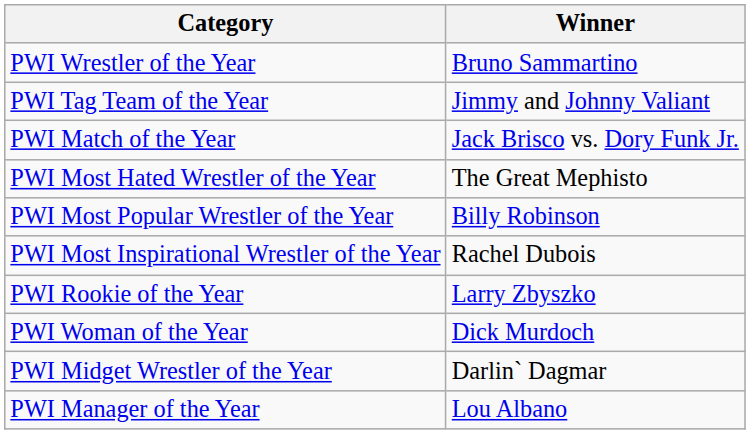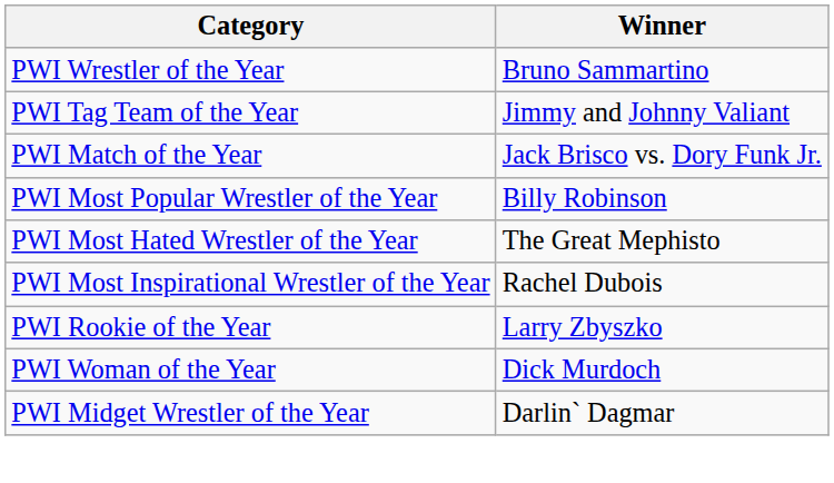rows swapped: PWI Most Popular Wrestler of the Year <-> PWI Most Hated Wrestler of the Year
- row: PWI Manager of the Year | Lou Albano
